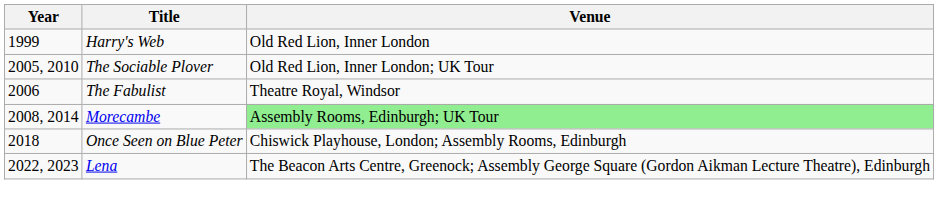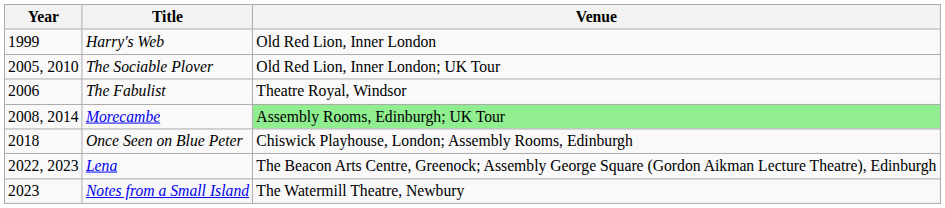+ row: 2023 | Notes from a Small Island | The Watermill Theatre, Newbury
